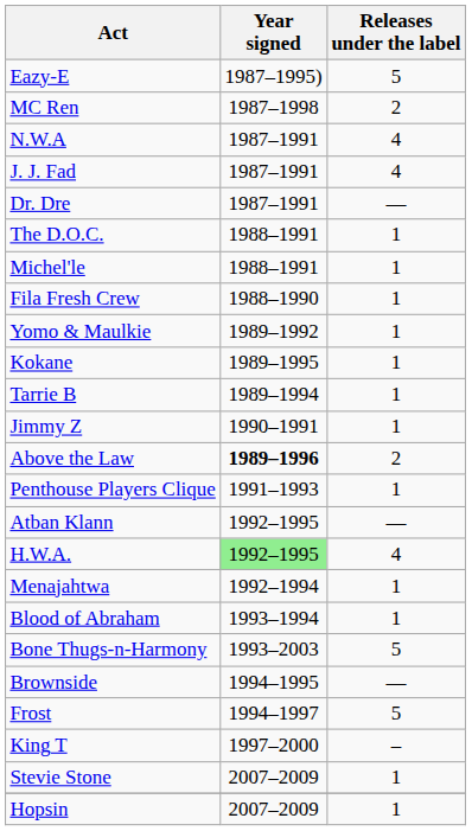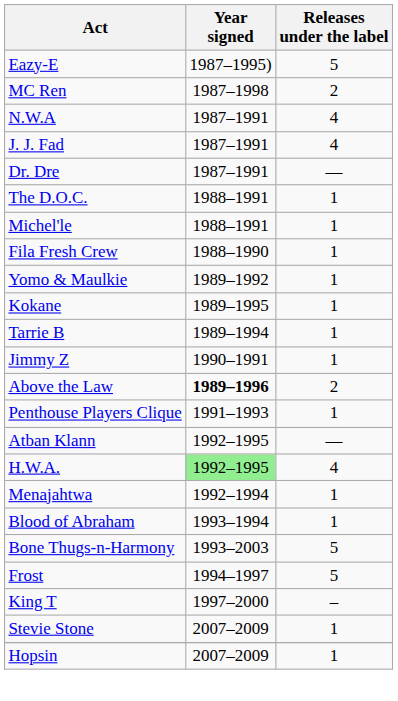- row: Brownside | 1994–1995 | —
